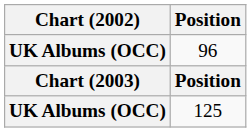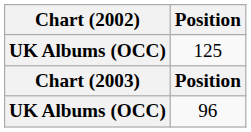rows swapped: 96 <-> 125
